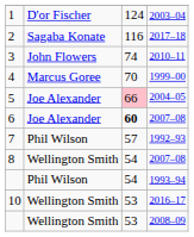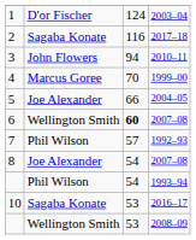3 | column 3: 74 -> 94
5 | column 3: pink background -> no background
6 | column 2: Joe Alexander -> Wellington Smith
8 | column 2: Wellington Smith -> Joe Alexander
10 | column 2: Wellington Smith -> Sagaba Konate
